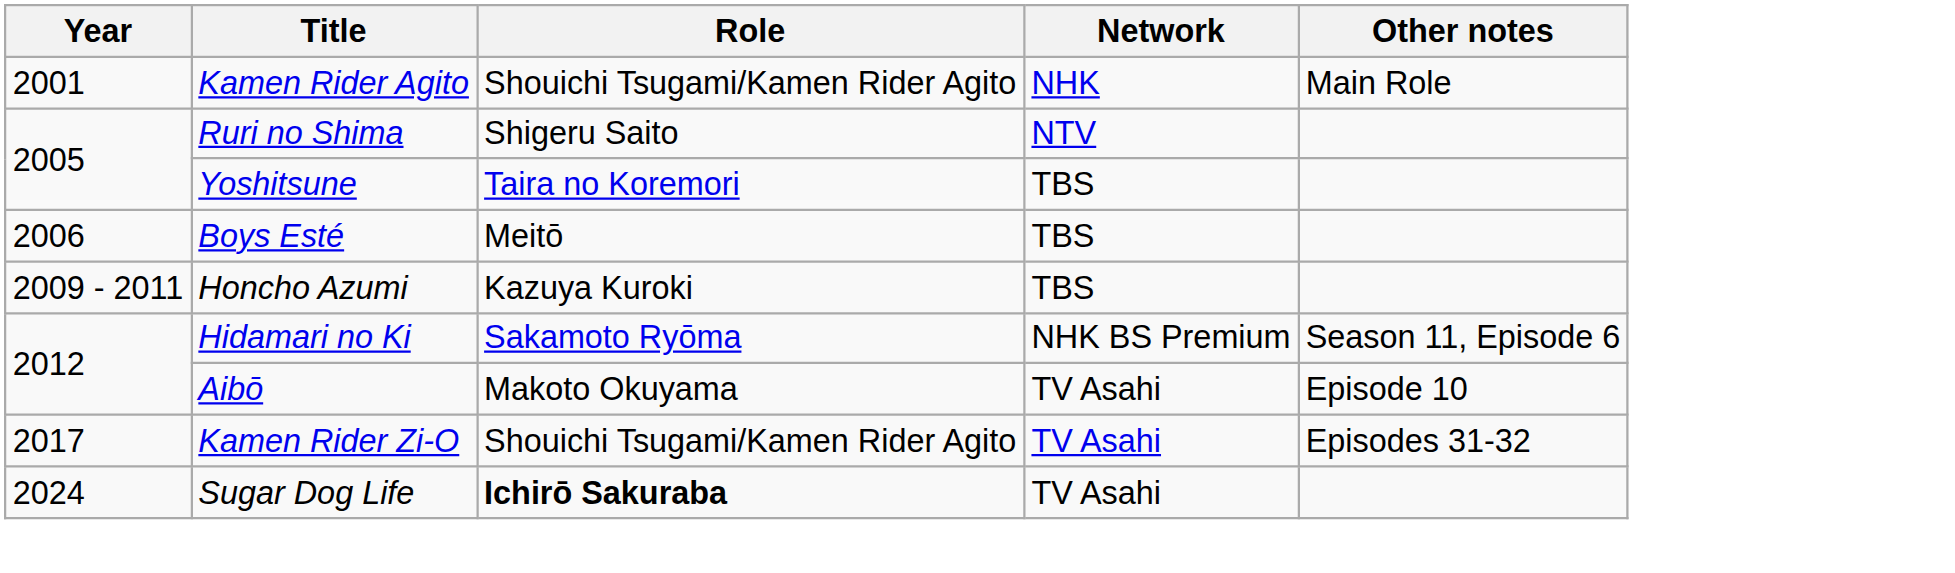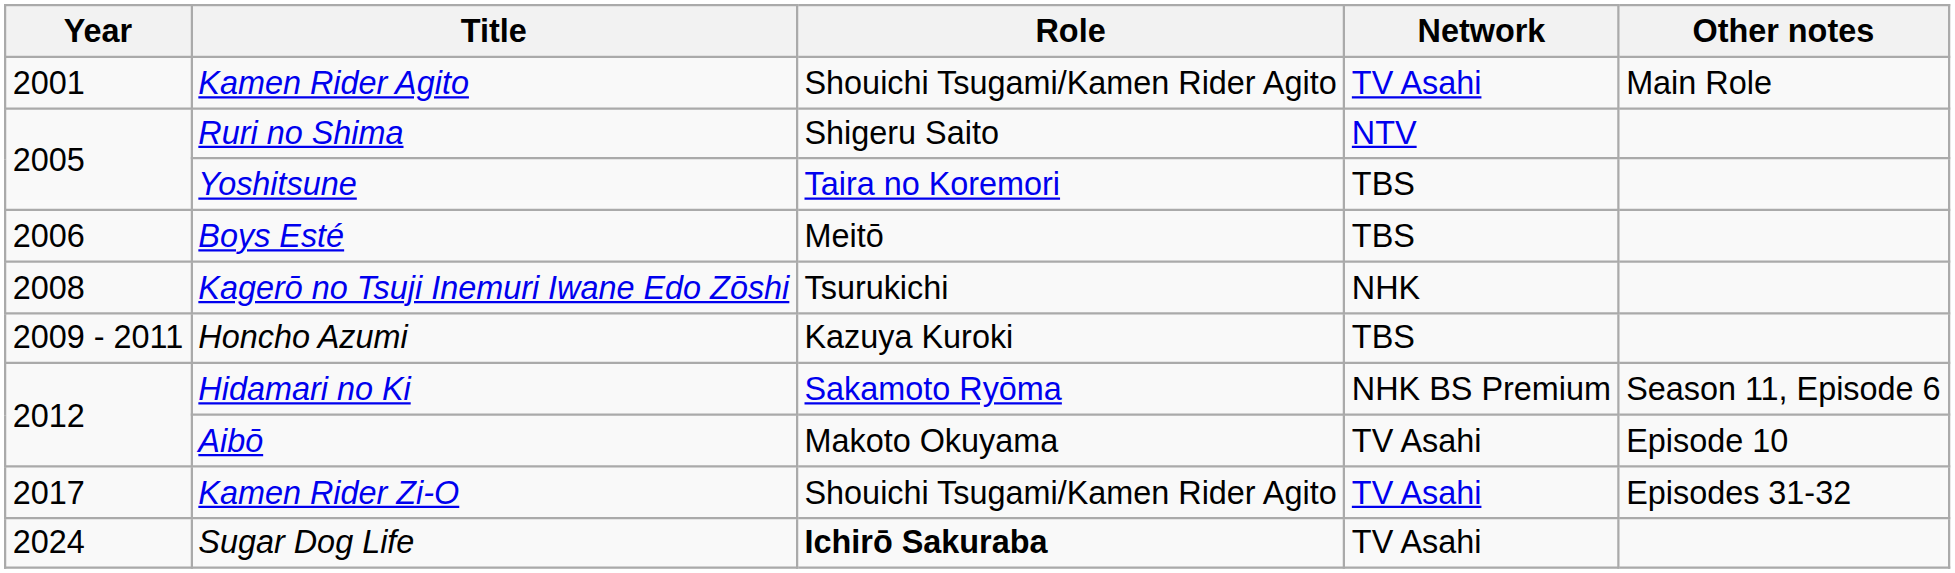Kamen Rider Agito | Network: NHK -> TV Asahi
+ row: 2008 | Kagerō no Tsuji Inemuri Iwane Edo Zōshi | Tsurukichi | NHK
